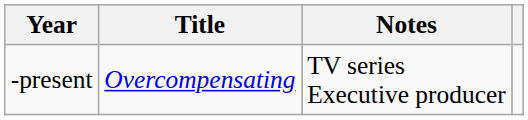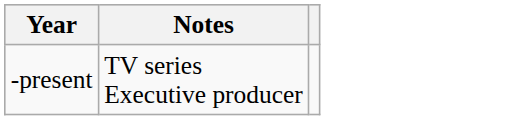- column: Title | Overcompensating
